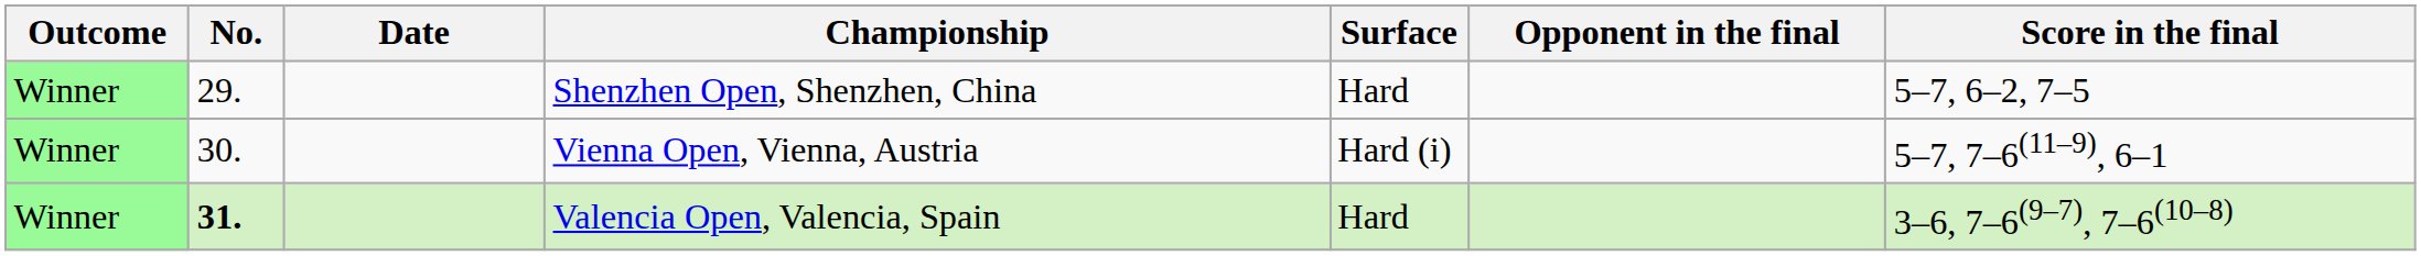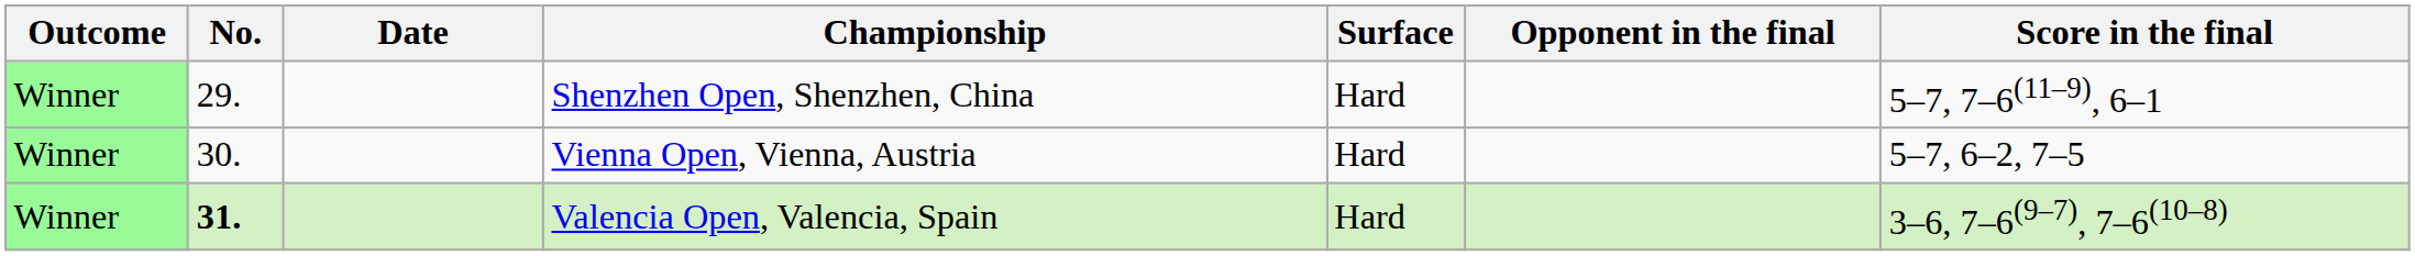Shenzhen Open, Shenzhen, China | Score in the final: 5–7, 6–2, 7–5 -> 5–7, 7–6(11–9), 6–1
Vienna Open, Vienna, Austria | Surface: Hard (i) -> Hard
Vienna Open, Vienna, Austria | Score in the final: 5–7, 7–6(11–9), 6–1 -> 5–7, 6–2, 7–5
